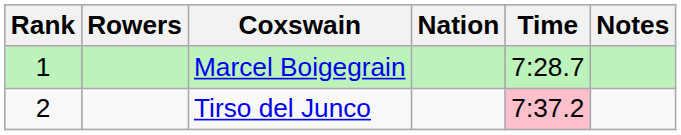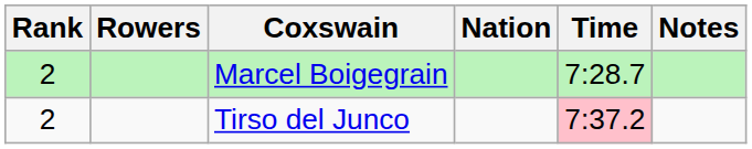Marcel Boigegrain | Rank: 1 -> 2
